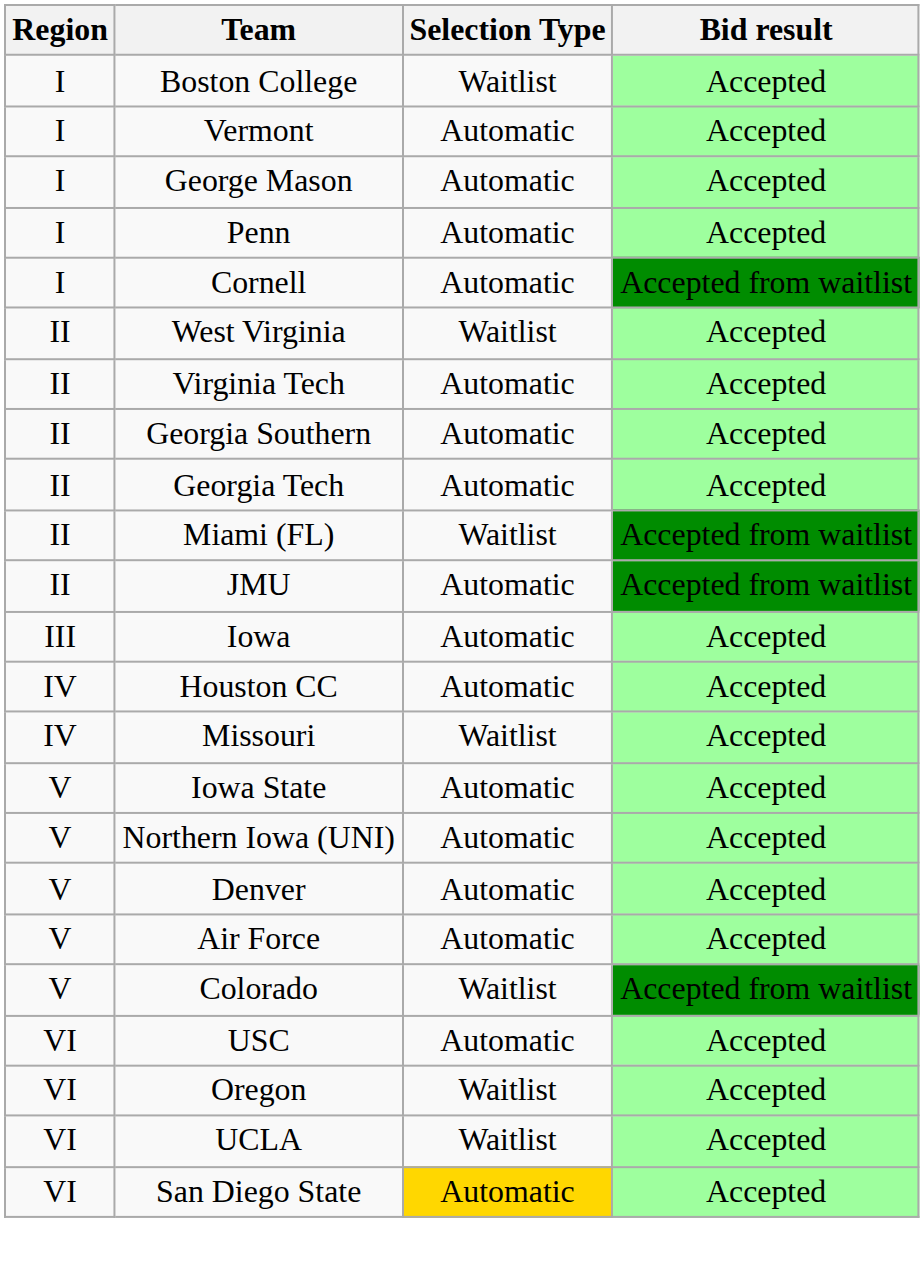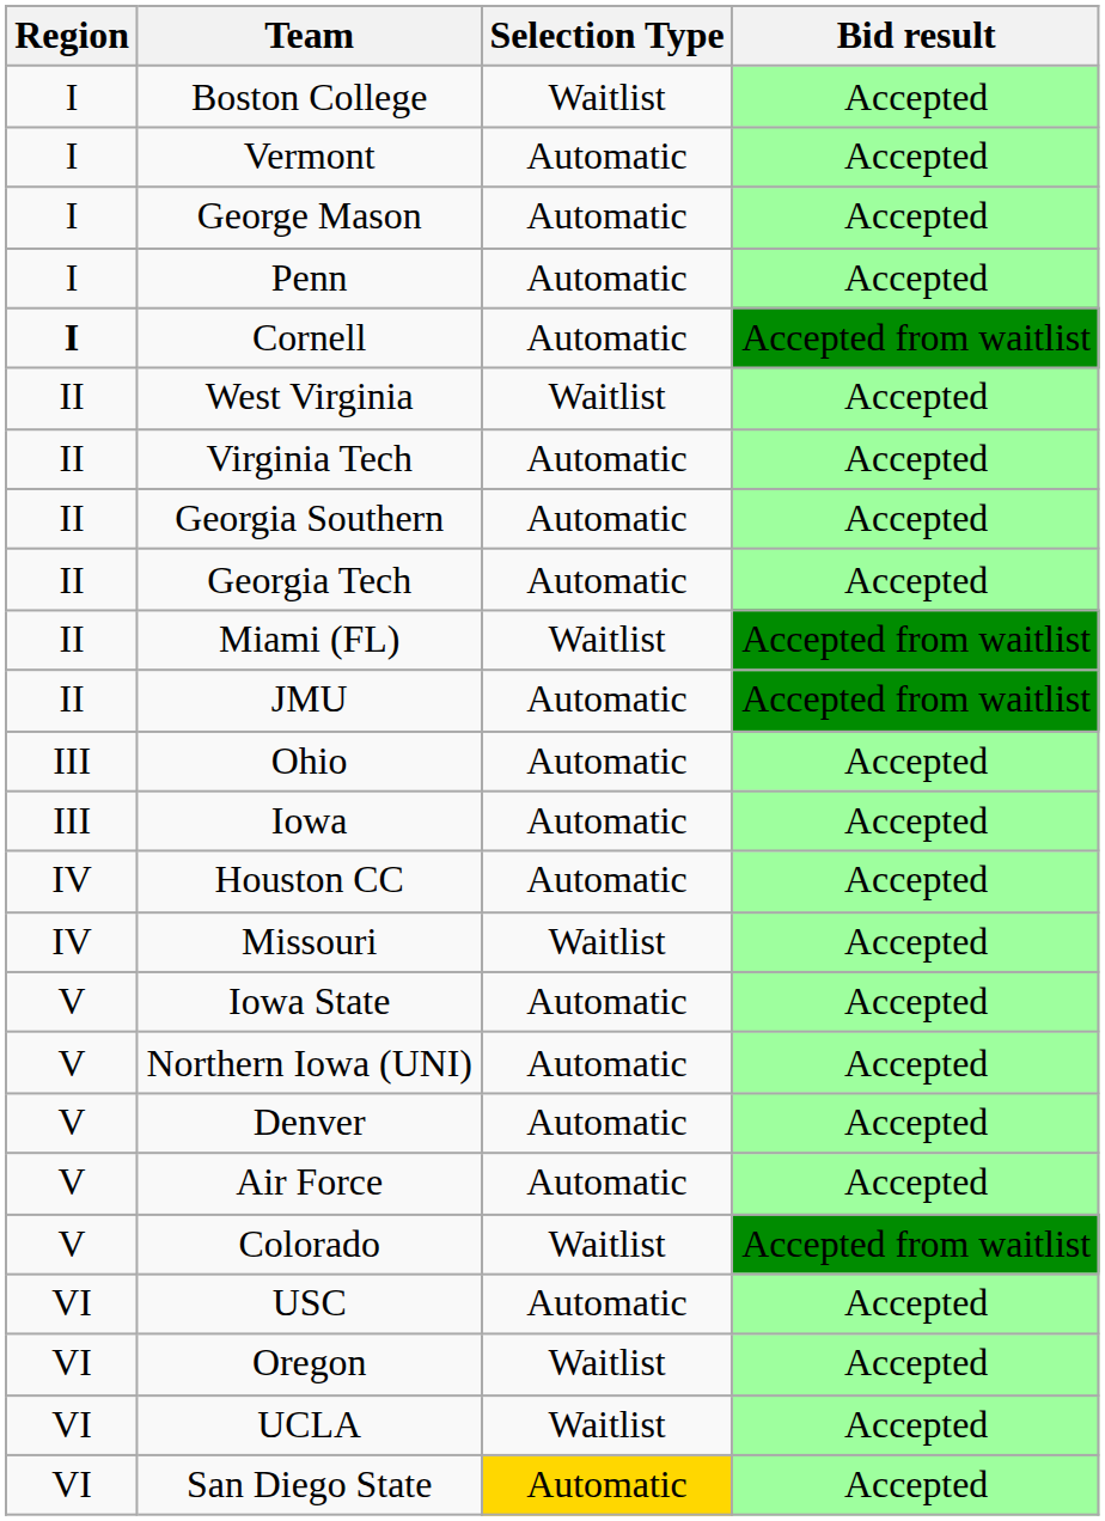Cornell | Region: normal -> bold
+ row: III | Ohio | Automatic | Accepted
